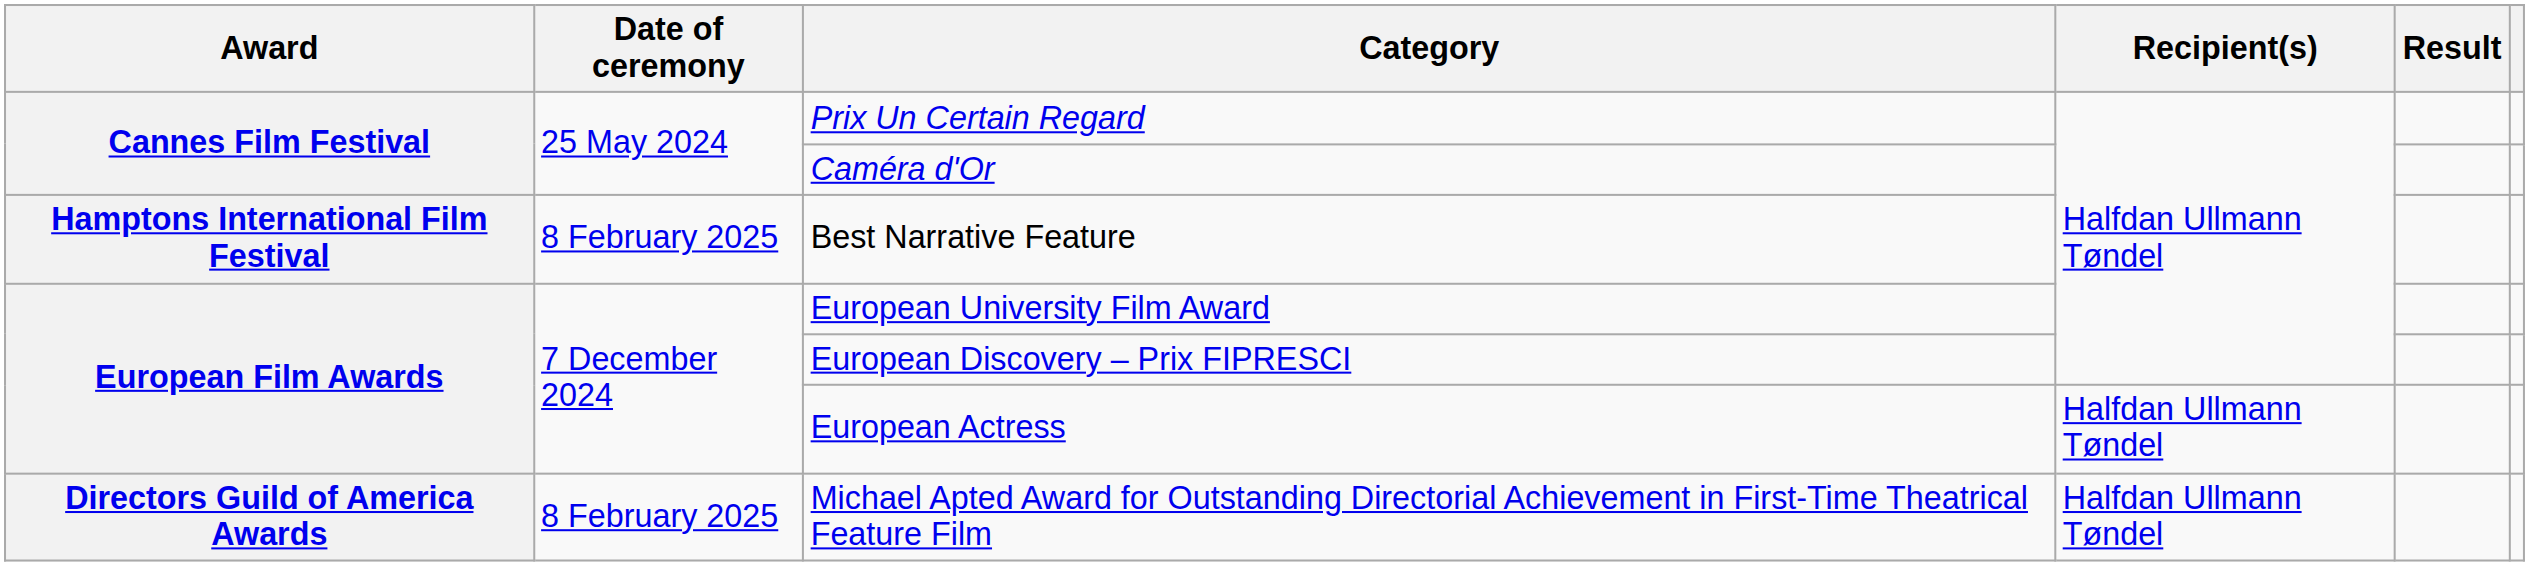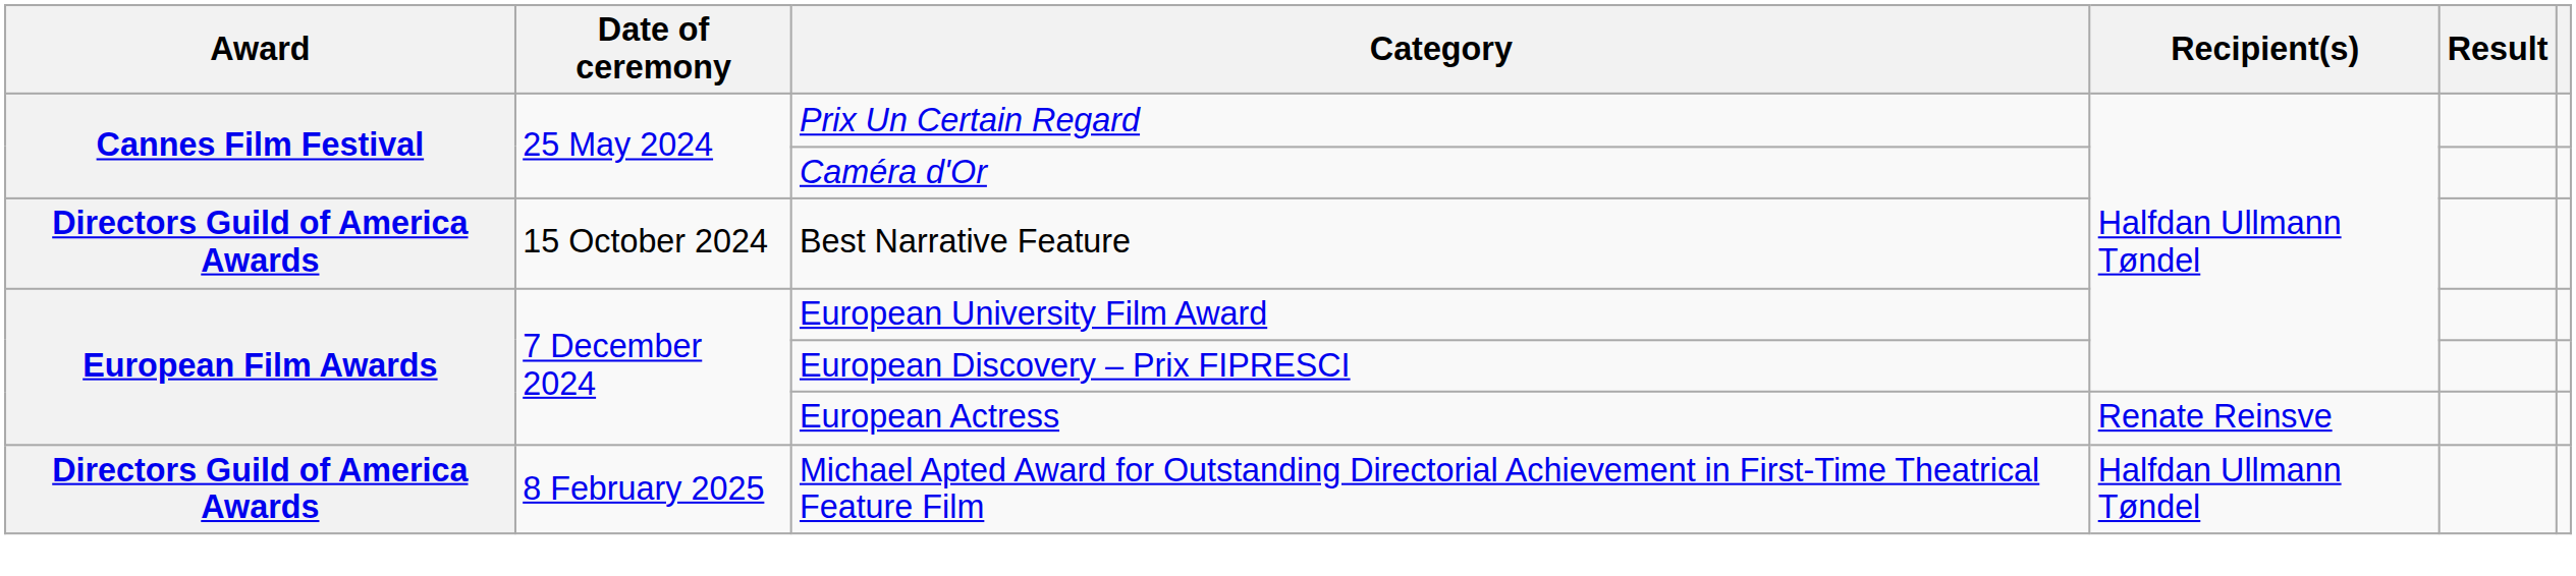Best Narrative Feature | Award: Hamptons International Film Festival -> Directors Guild of America Awards
Best Narrative Feature | Date of ceremony: 8 February 2025 -> 15 October 2024
European Actress | Recipient(s): Halfdan Ullmann Tøndel -> Renate Reinsve
